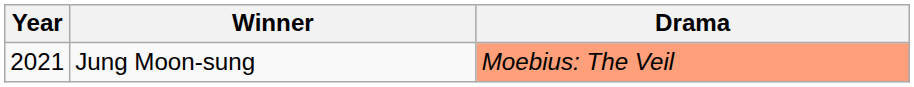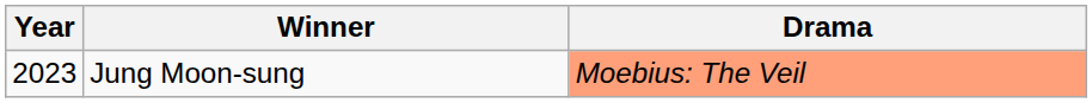Jung Moon-sung | Year: 2021 -> 2023
